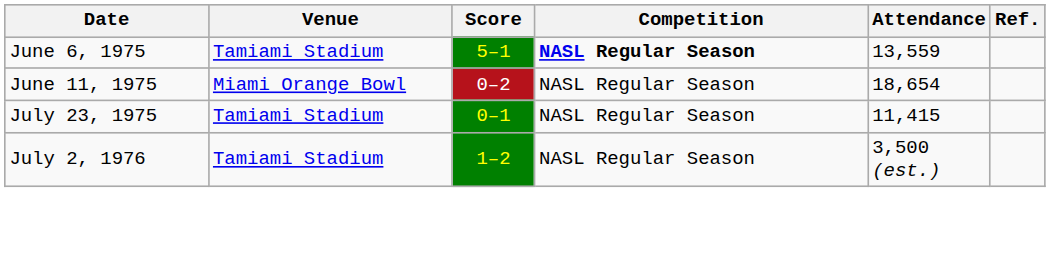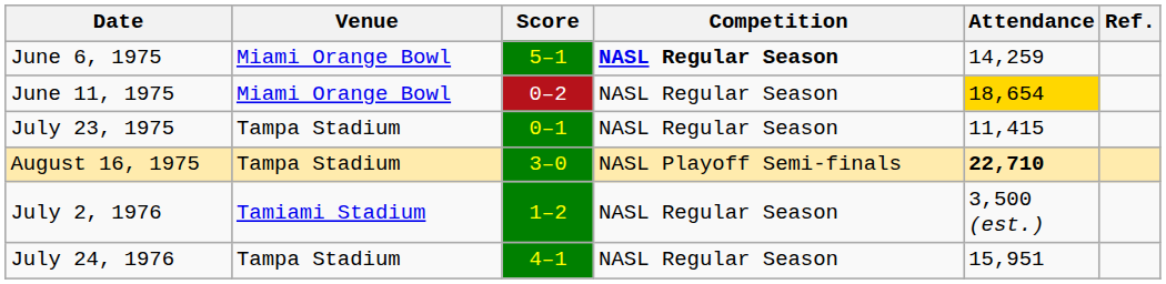June 6, 1975 | Venue: Tamiami Stadium -> Miami Orange Bowl
June 6, 1975 | Attendance: 13,559 -> 14,259
June 11, 1975 | Attendance: no background -> gold background
July 23, 1975 | Venue: Tamiami Stadium -> Tampa Stadium
+ row: August 16, 1975 | Tampa Stadium | 3–0 | NASL Playoff Semi-finals | 22,710
+ row: July 24, 1976 | Tampa Stadium | 4–1 | NASL Regular Season | 15,951
